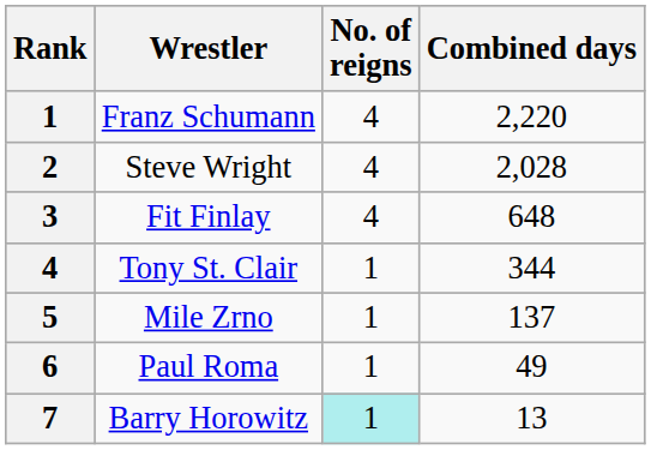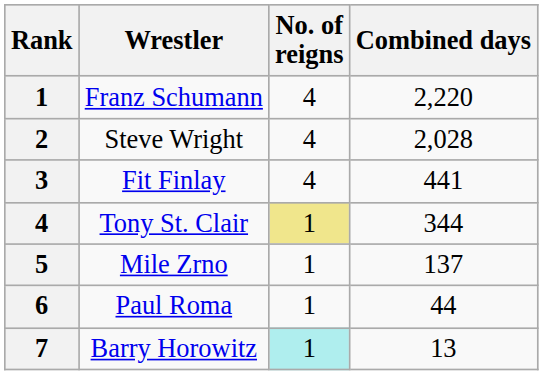Fit Finlay | Combined days: 648 -> 441
Tony St. Clair | No. of reigns: no background -> khaki background
Paul Roma | Combined days: 49 -> 44
